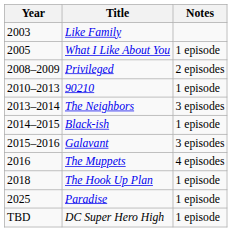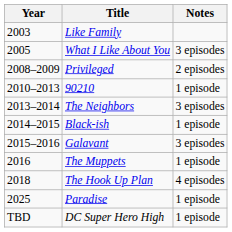What I Like About You | Notes: 1 episode -> 3 episodes
The Muppets | Notes: 4 episodes -> 1 episode
The Hook Up Plan | Notes: 1 episode -> 4 episodes
